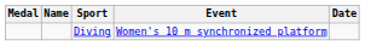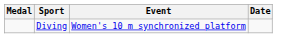- column: Name
